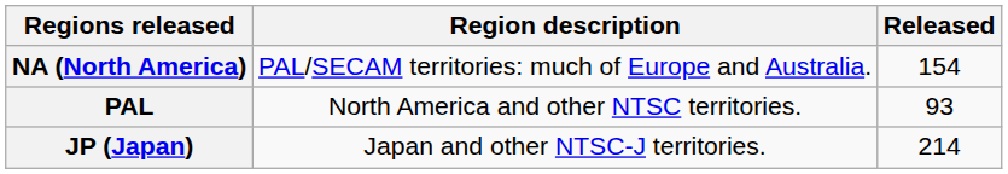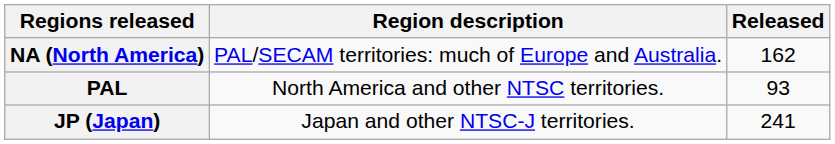NA (North America) | Released: 154 -> 162
JP (Japan) | Released: 214 -> 241
